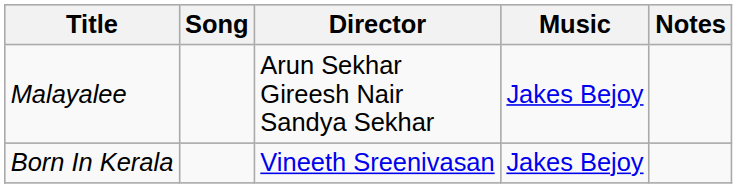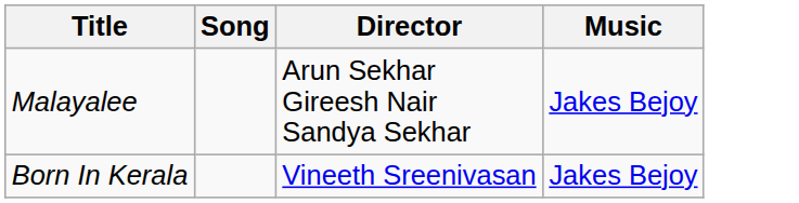- column: Notes
